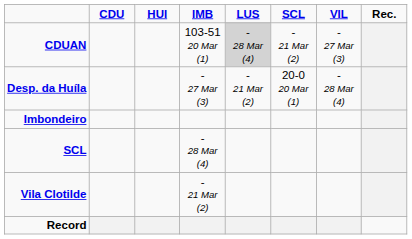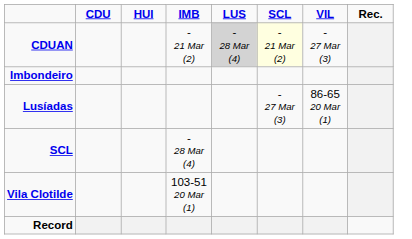CDUAN | IMB: 103-51 20 Mar (1) -> - 21 Mar (2)
CDUAN | SCL: no background -> lightyellow background
- row: Desp. da Huíla | - 27 Mar (3) | - 21 Mar (2) | 20-0 20 Mar (1) | - 28 Mar (4)
+ row: Lusíadas | - 27 Mar (3) | 86-65 20 Mar (1)
Vila Clotilde | IMB: - 21 Mar (2) -> 103-51 20 Mar (1)
